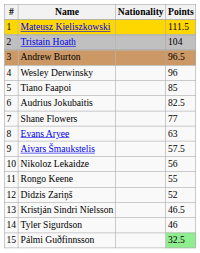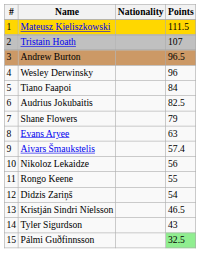Tristain Hoath | Points: 104 -> 107
Tiano Faapoi | Points: 85 -> 84
Shane Flowers | Points: 77 -> 79
Aivars Šmaukstelis | Points: 57.5 -> 57.4
Didzis Zariņš | Points: 52 -> 54
Tyler Sigurdson | Points: 46 -> 43
